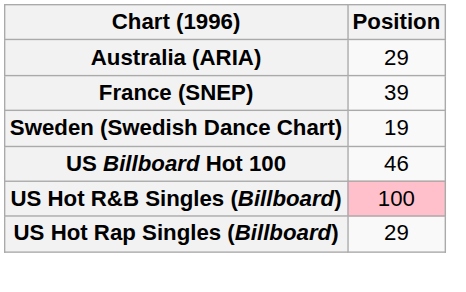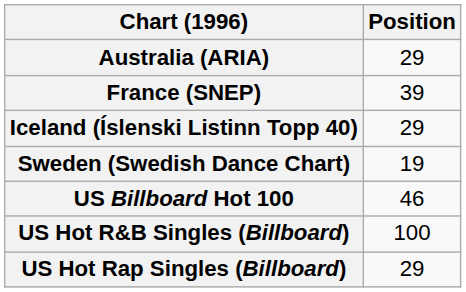+ row: Iceland (Íslenski Listinn Topp 40) | 29
US Hot R&B Singles (Billboard) | Position: pink background -> no background
